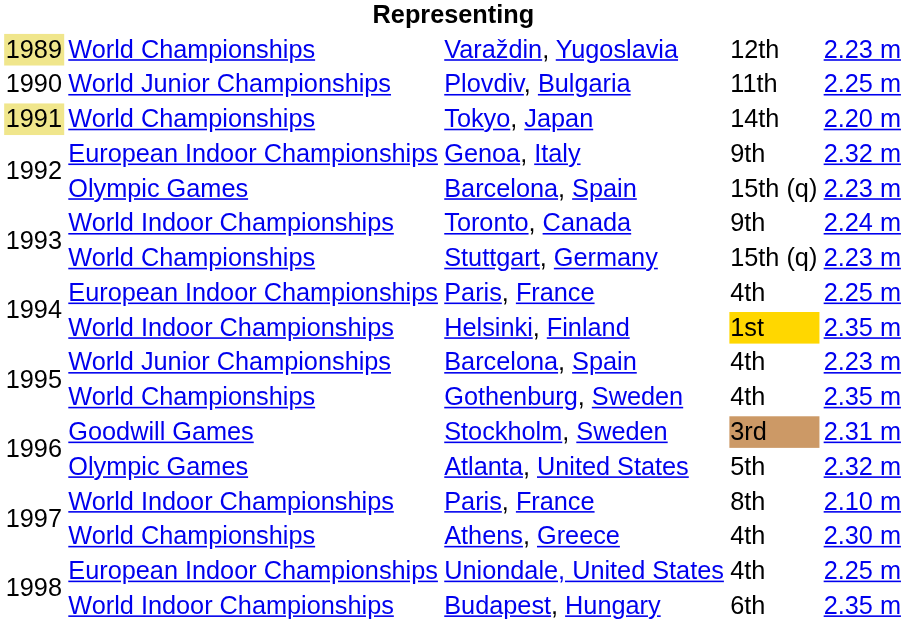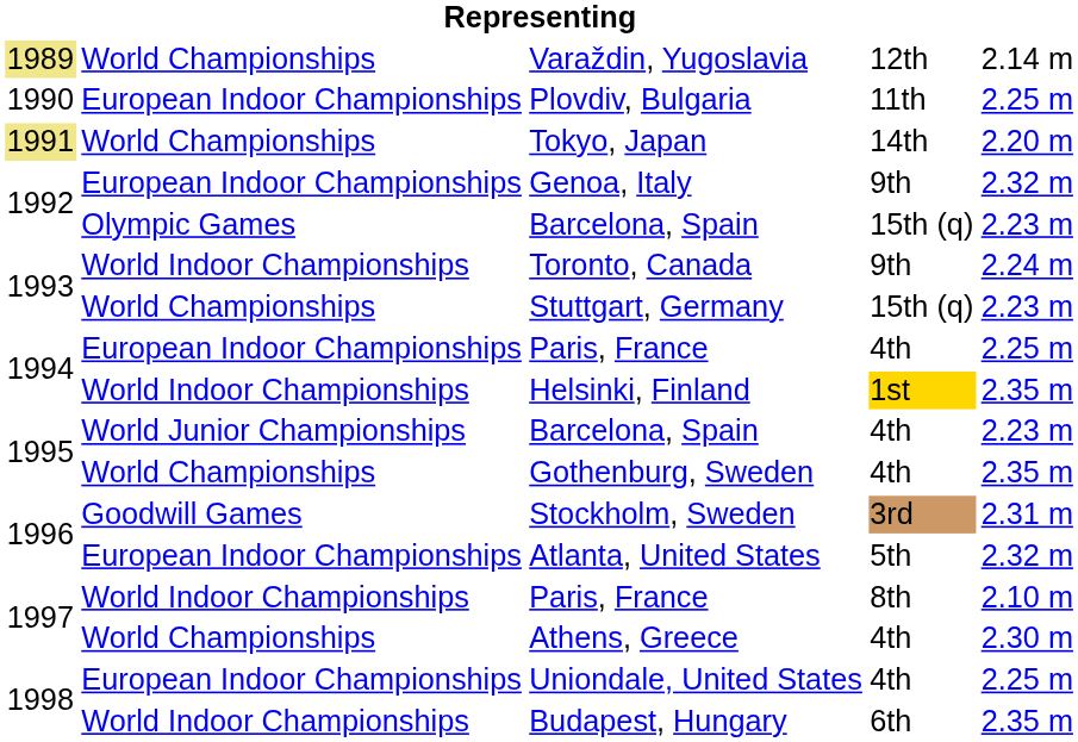Varaždin, Yugoslavia | column 5: 2.23 m -> 2.14 m
Plovdiv, Bulgaria | column 2: World Junior Championships -> European Indoor Championships
Atlanta, United States | column 2: Olympic Games -> European Indoor Championships
